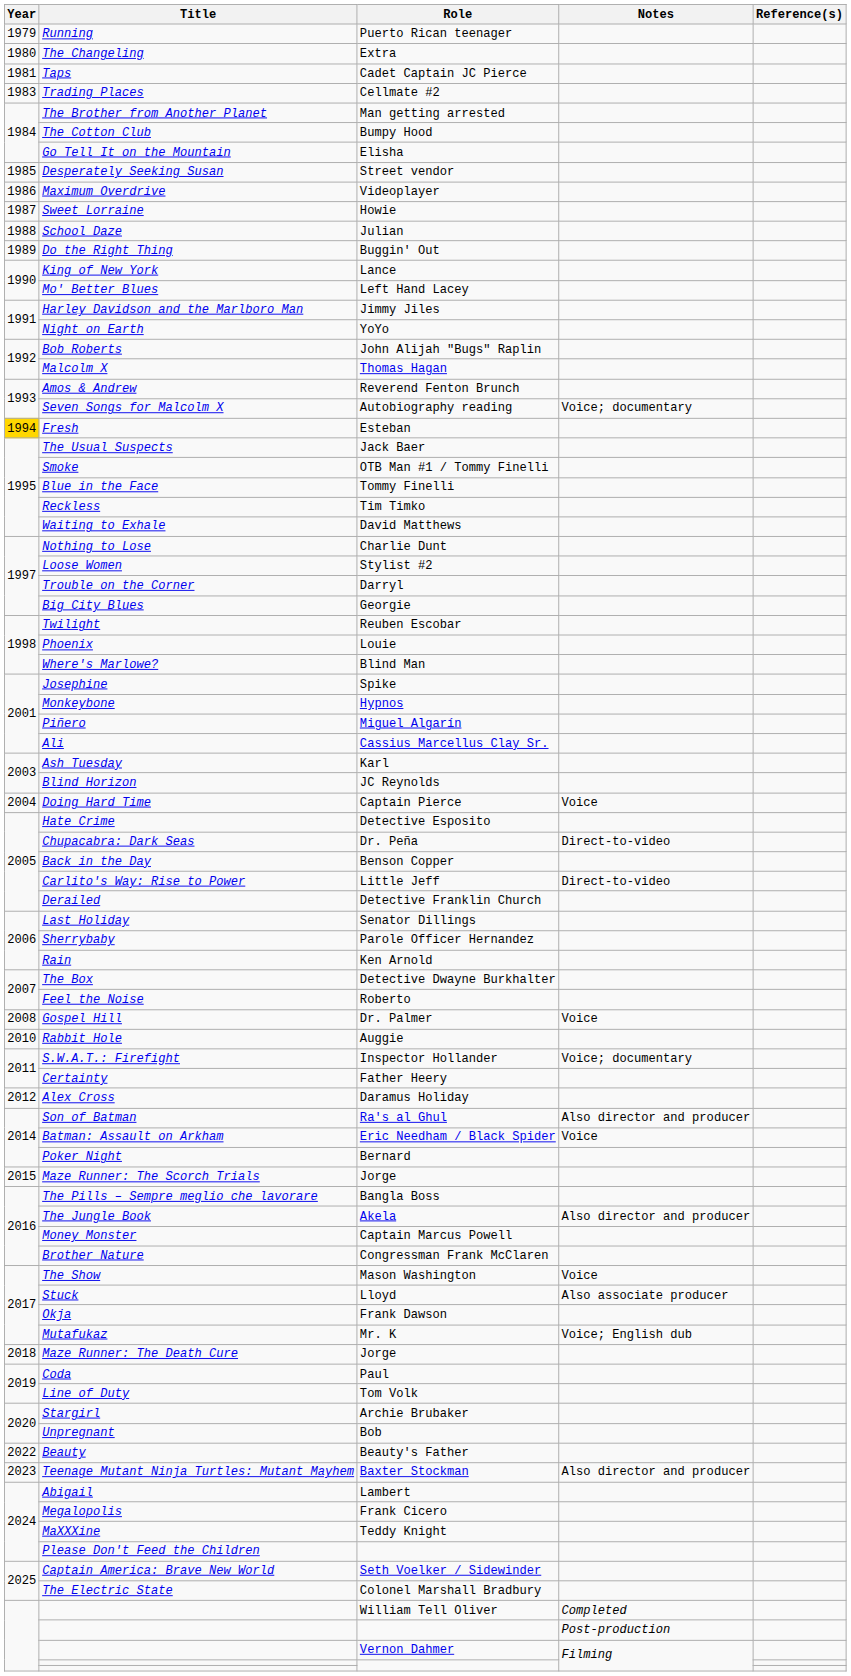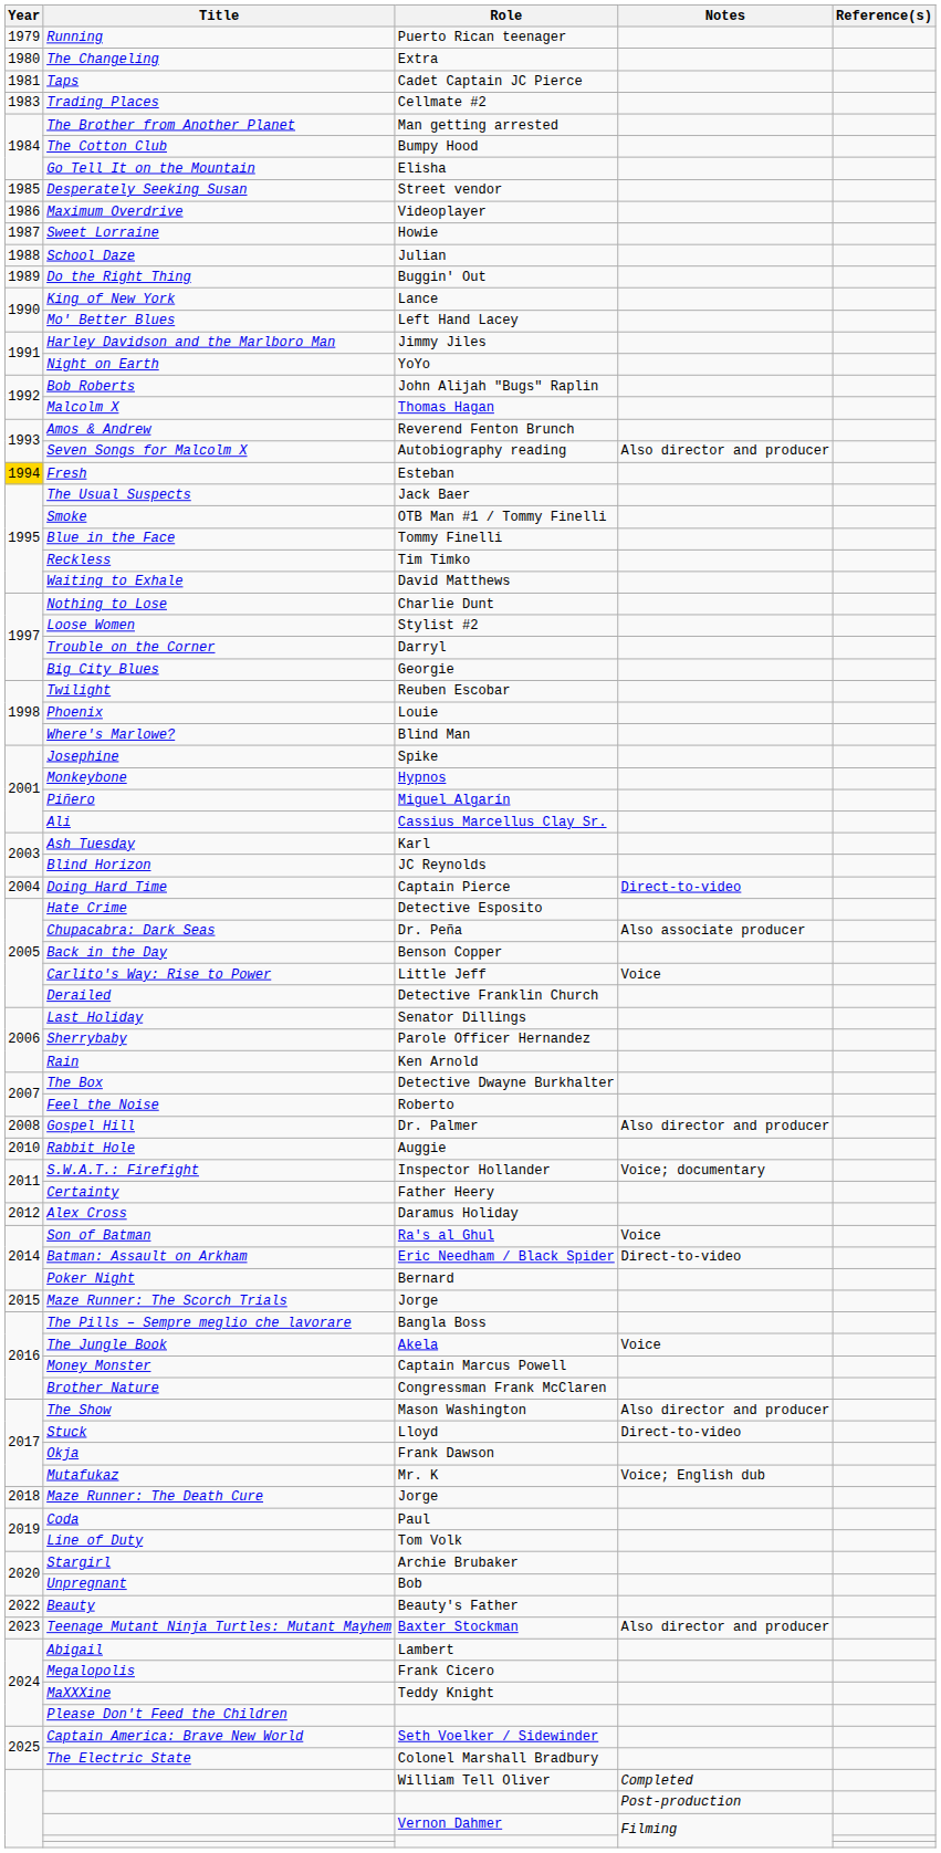Seven Songs for Malcolm X | Notes: Voice; documentary -> Also director and producer
Doing Hard Time | Notes: Voice -> Direct-to-video
Chupacabra: Dark Seas | Notes: Direct-to-video -> Also associate producer
Carlito's Way: Rise to Power | Notes: Direct-to-video -> Voice
Gospel Hill | Notes: Voice -> Also director and producer
Son of Batman | Notes: Also director and producer -> Voice
Batman: Assault on Arkham | Notes: Voice -> Direct-to-video
The Jungle Book | Notes: Also director and producer -> Voice
The Show | Notes: Voice -> Also director and producer
Stuck | Notes: Also associate producer -> Direct-to-video
